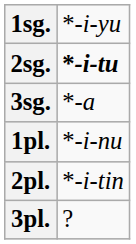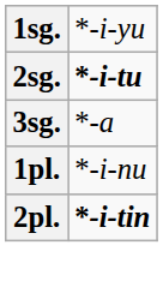2pl. | column 2: normal -> bold
- row: 3pl. | ?
